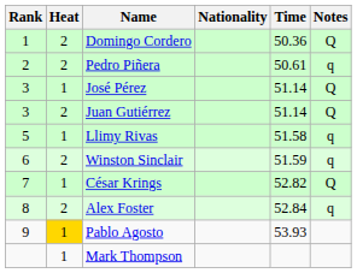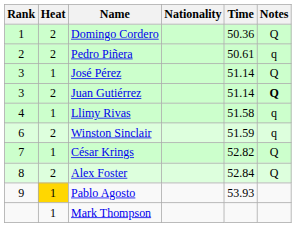Juan Gutiérrez | Notes: normal -> bold
Llimy Rivas | Rank: 5 -> 4
Alex Foster | Notes: q -> Q
